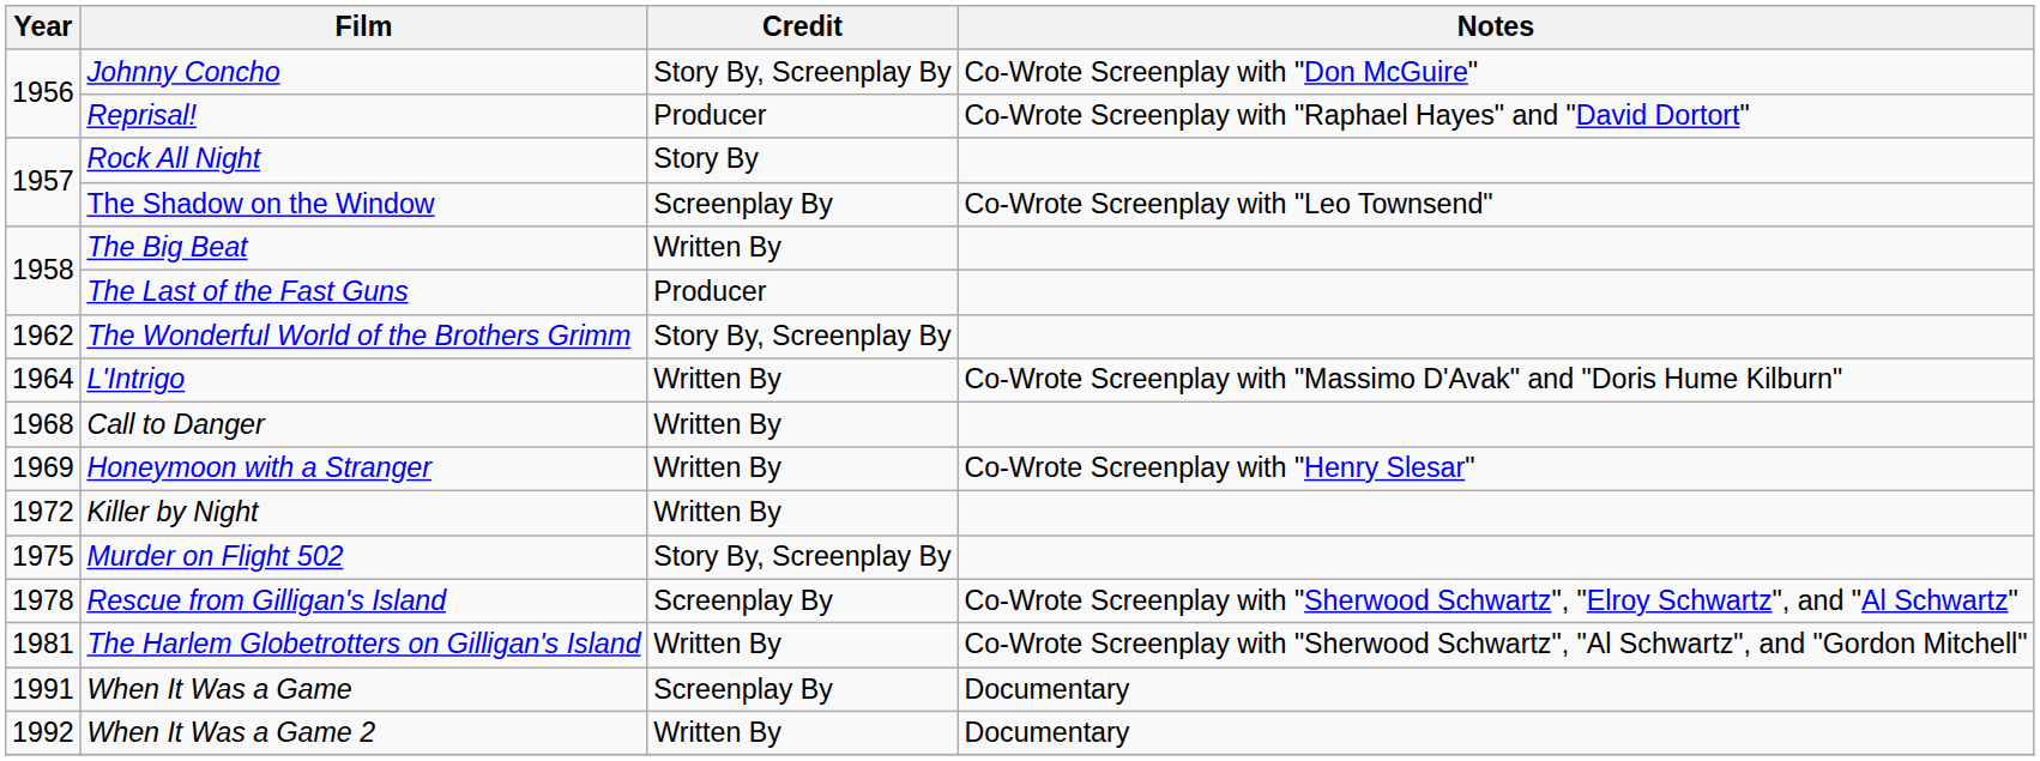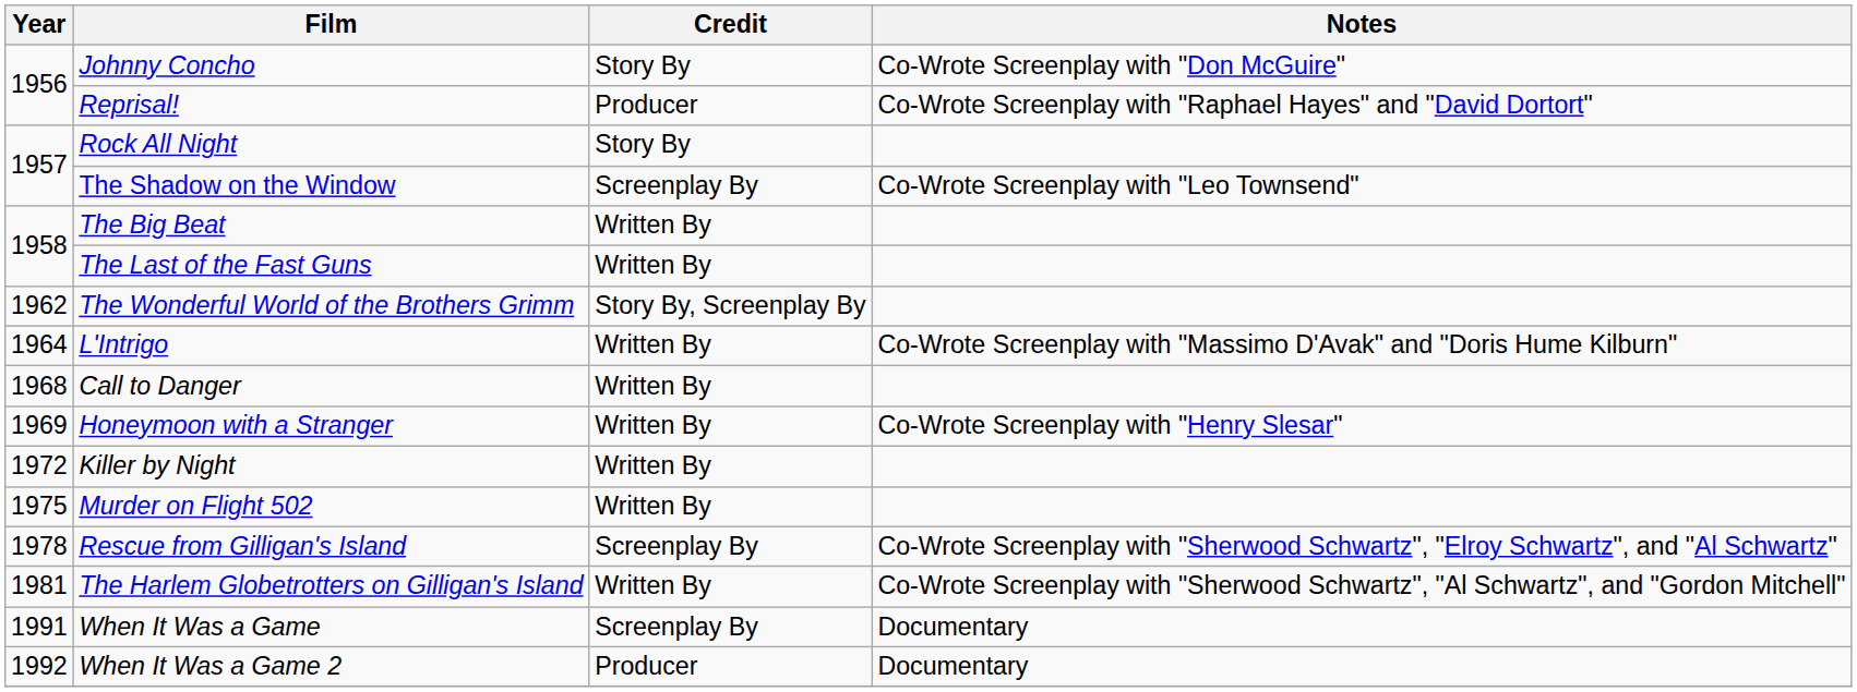Johnny Concho | Credit: Story By, Screenplay By -> Story By
The Last of the Fast Guns | Credit: Producer -> Written By
Murder on Flight 502 | Credit: Story By, Screenplay By -> Written By
When It Was a Game 2 | Credit: Written By -> Producer
